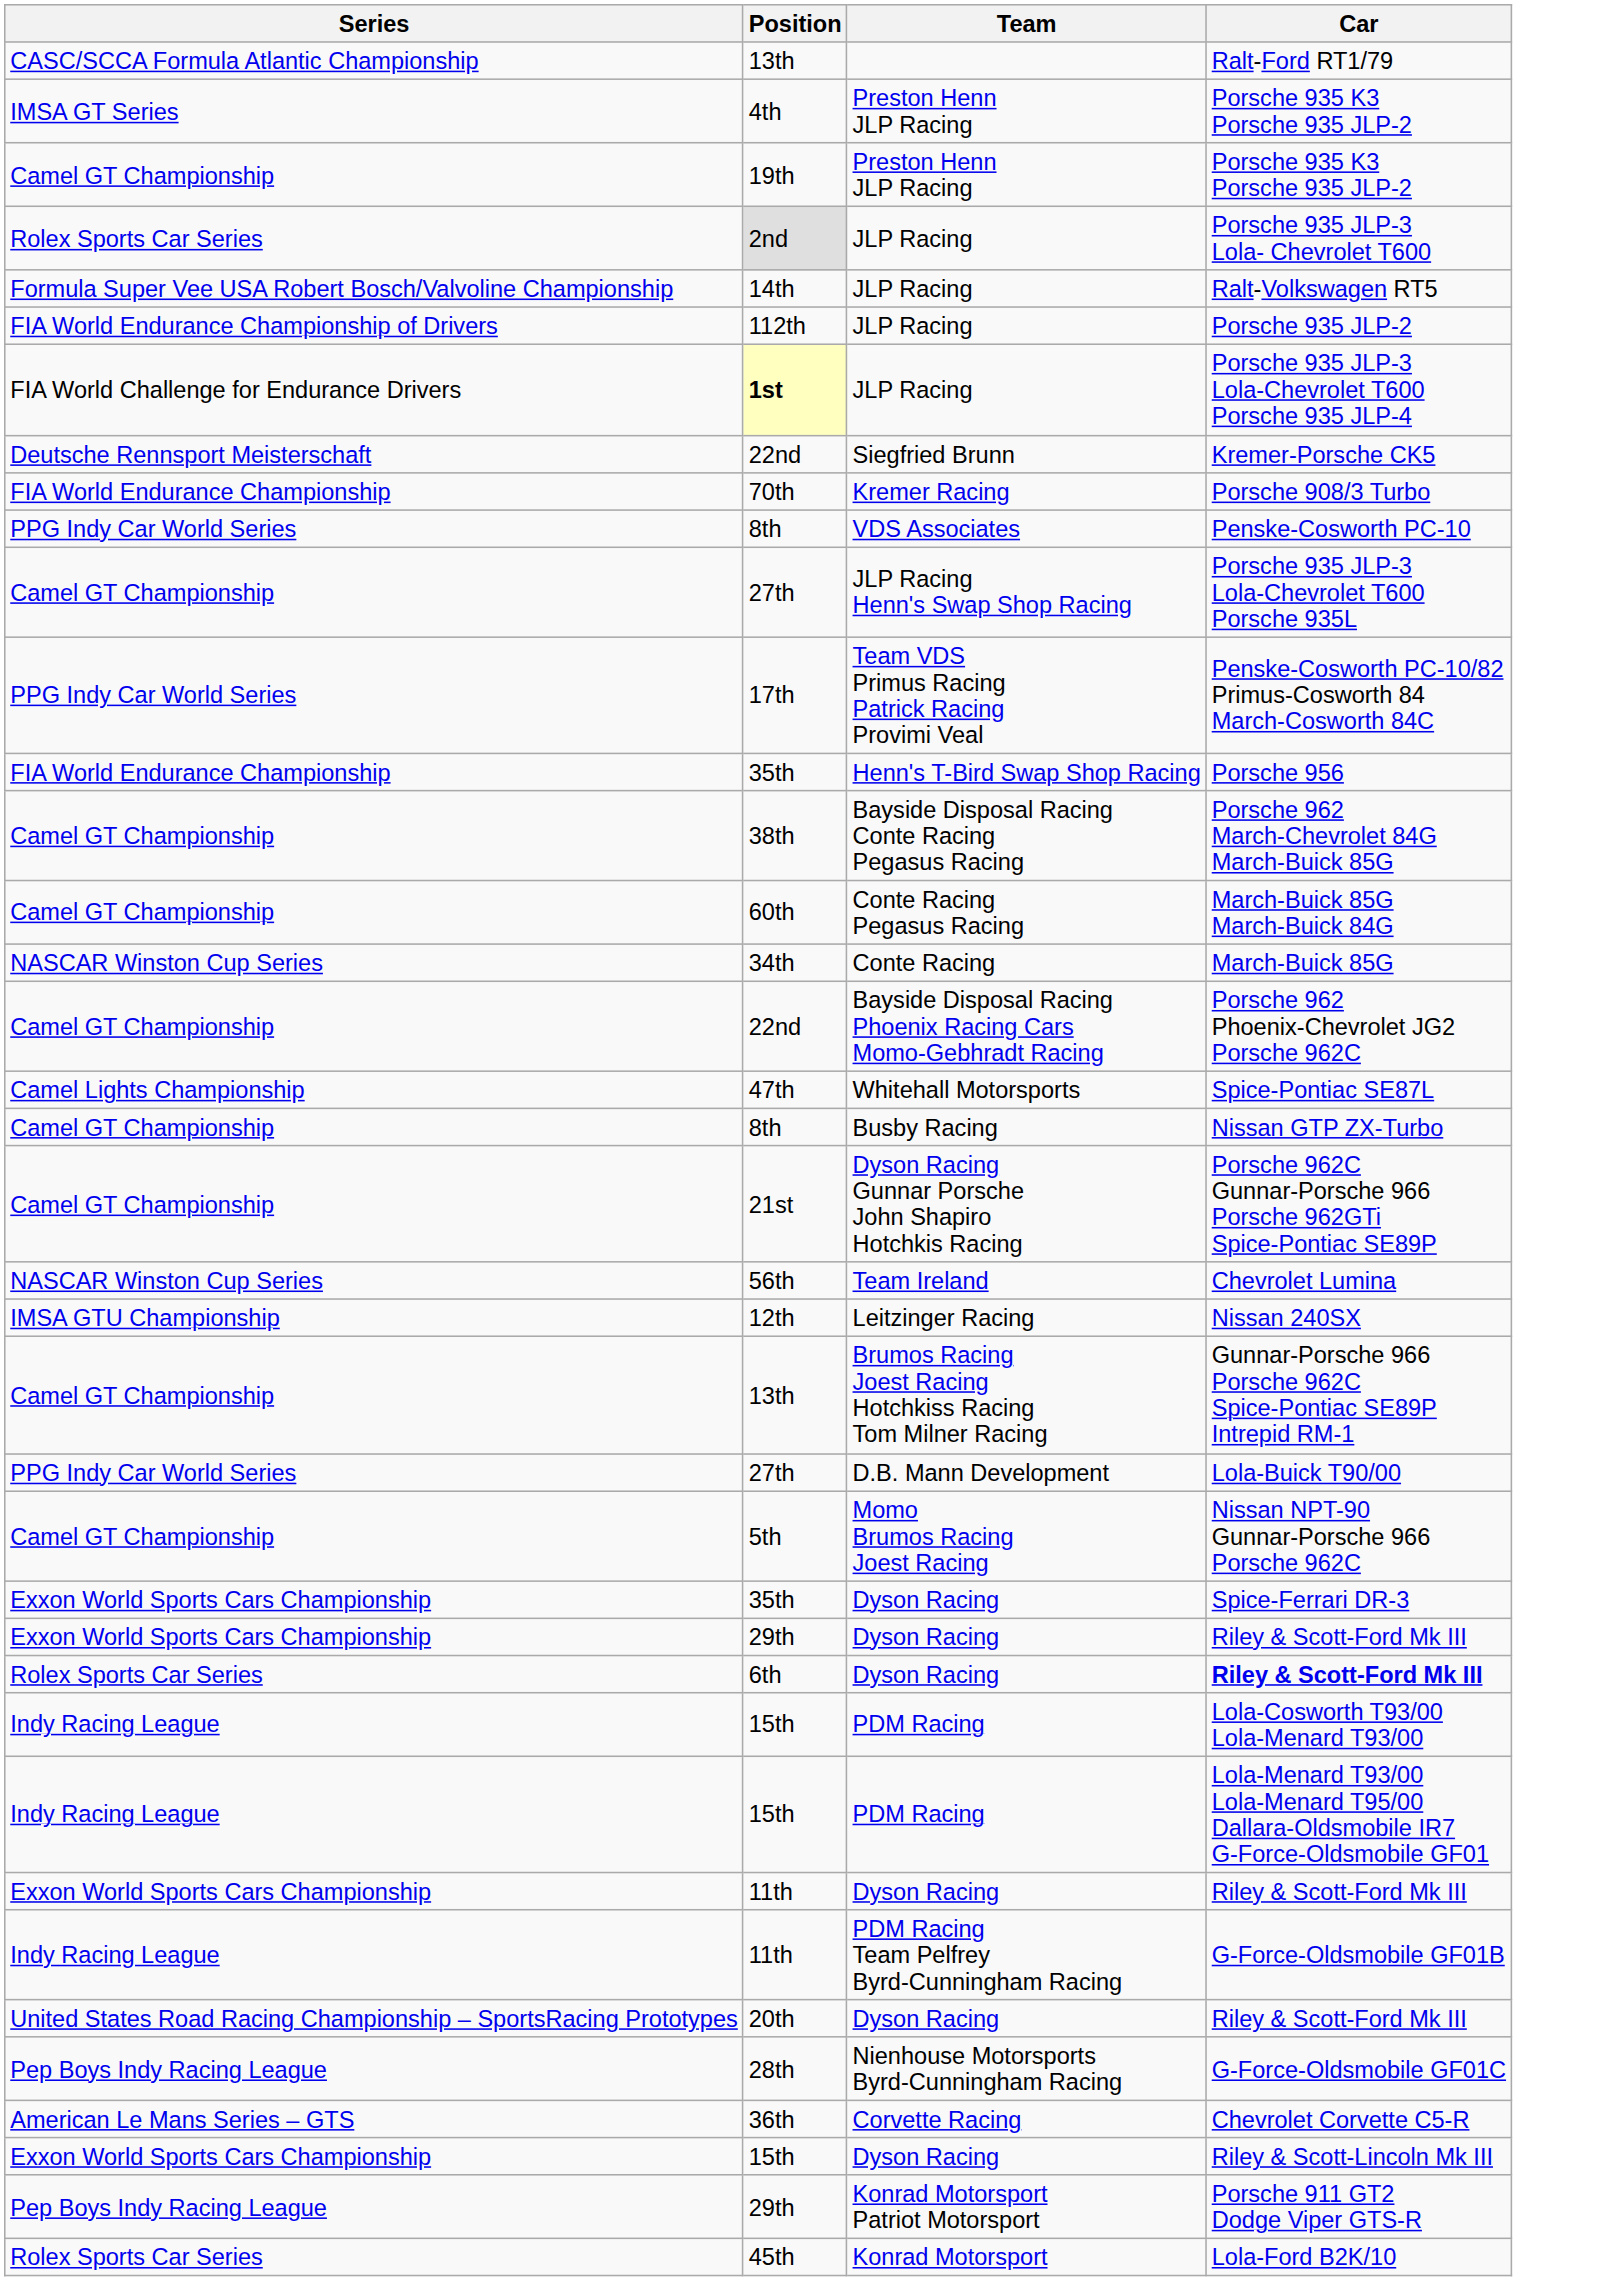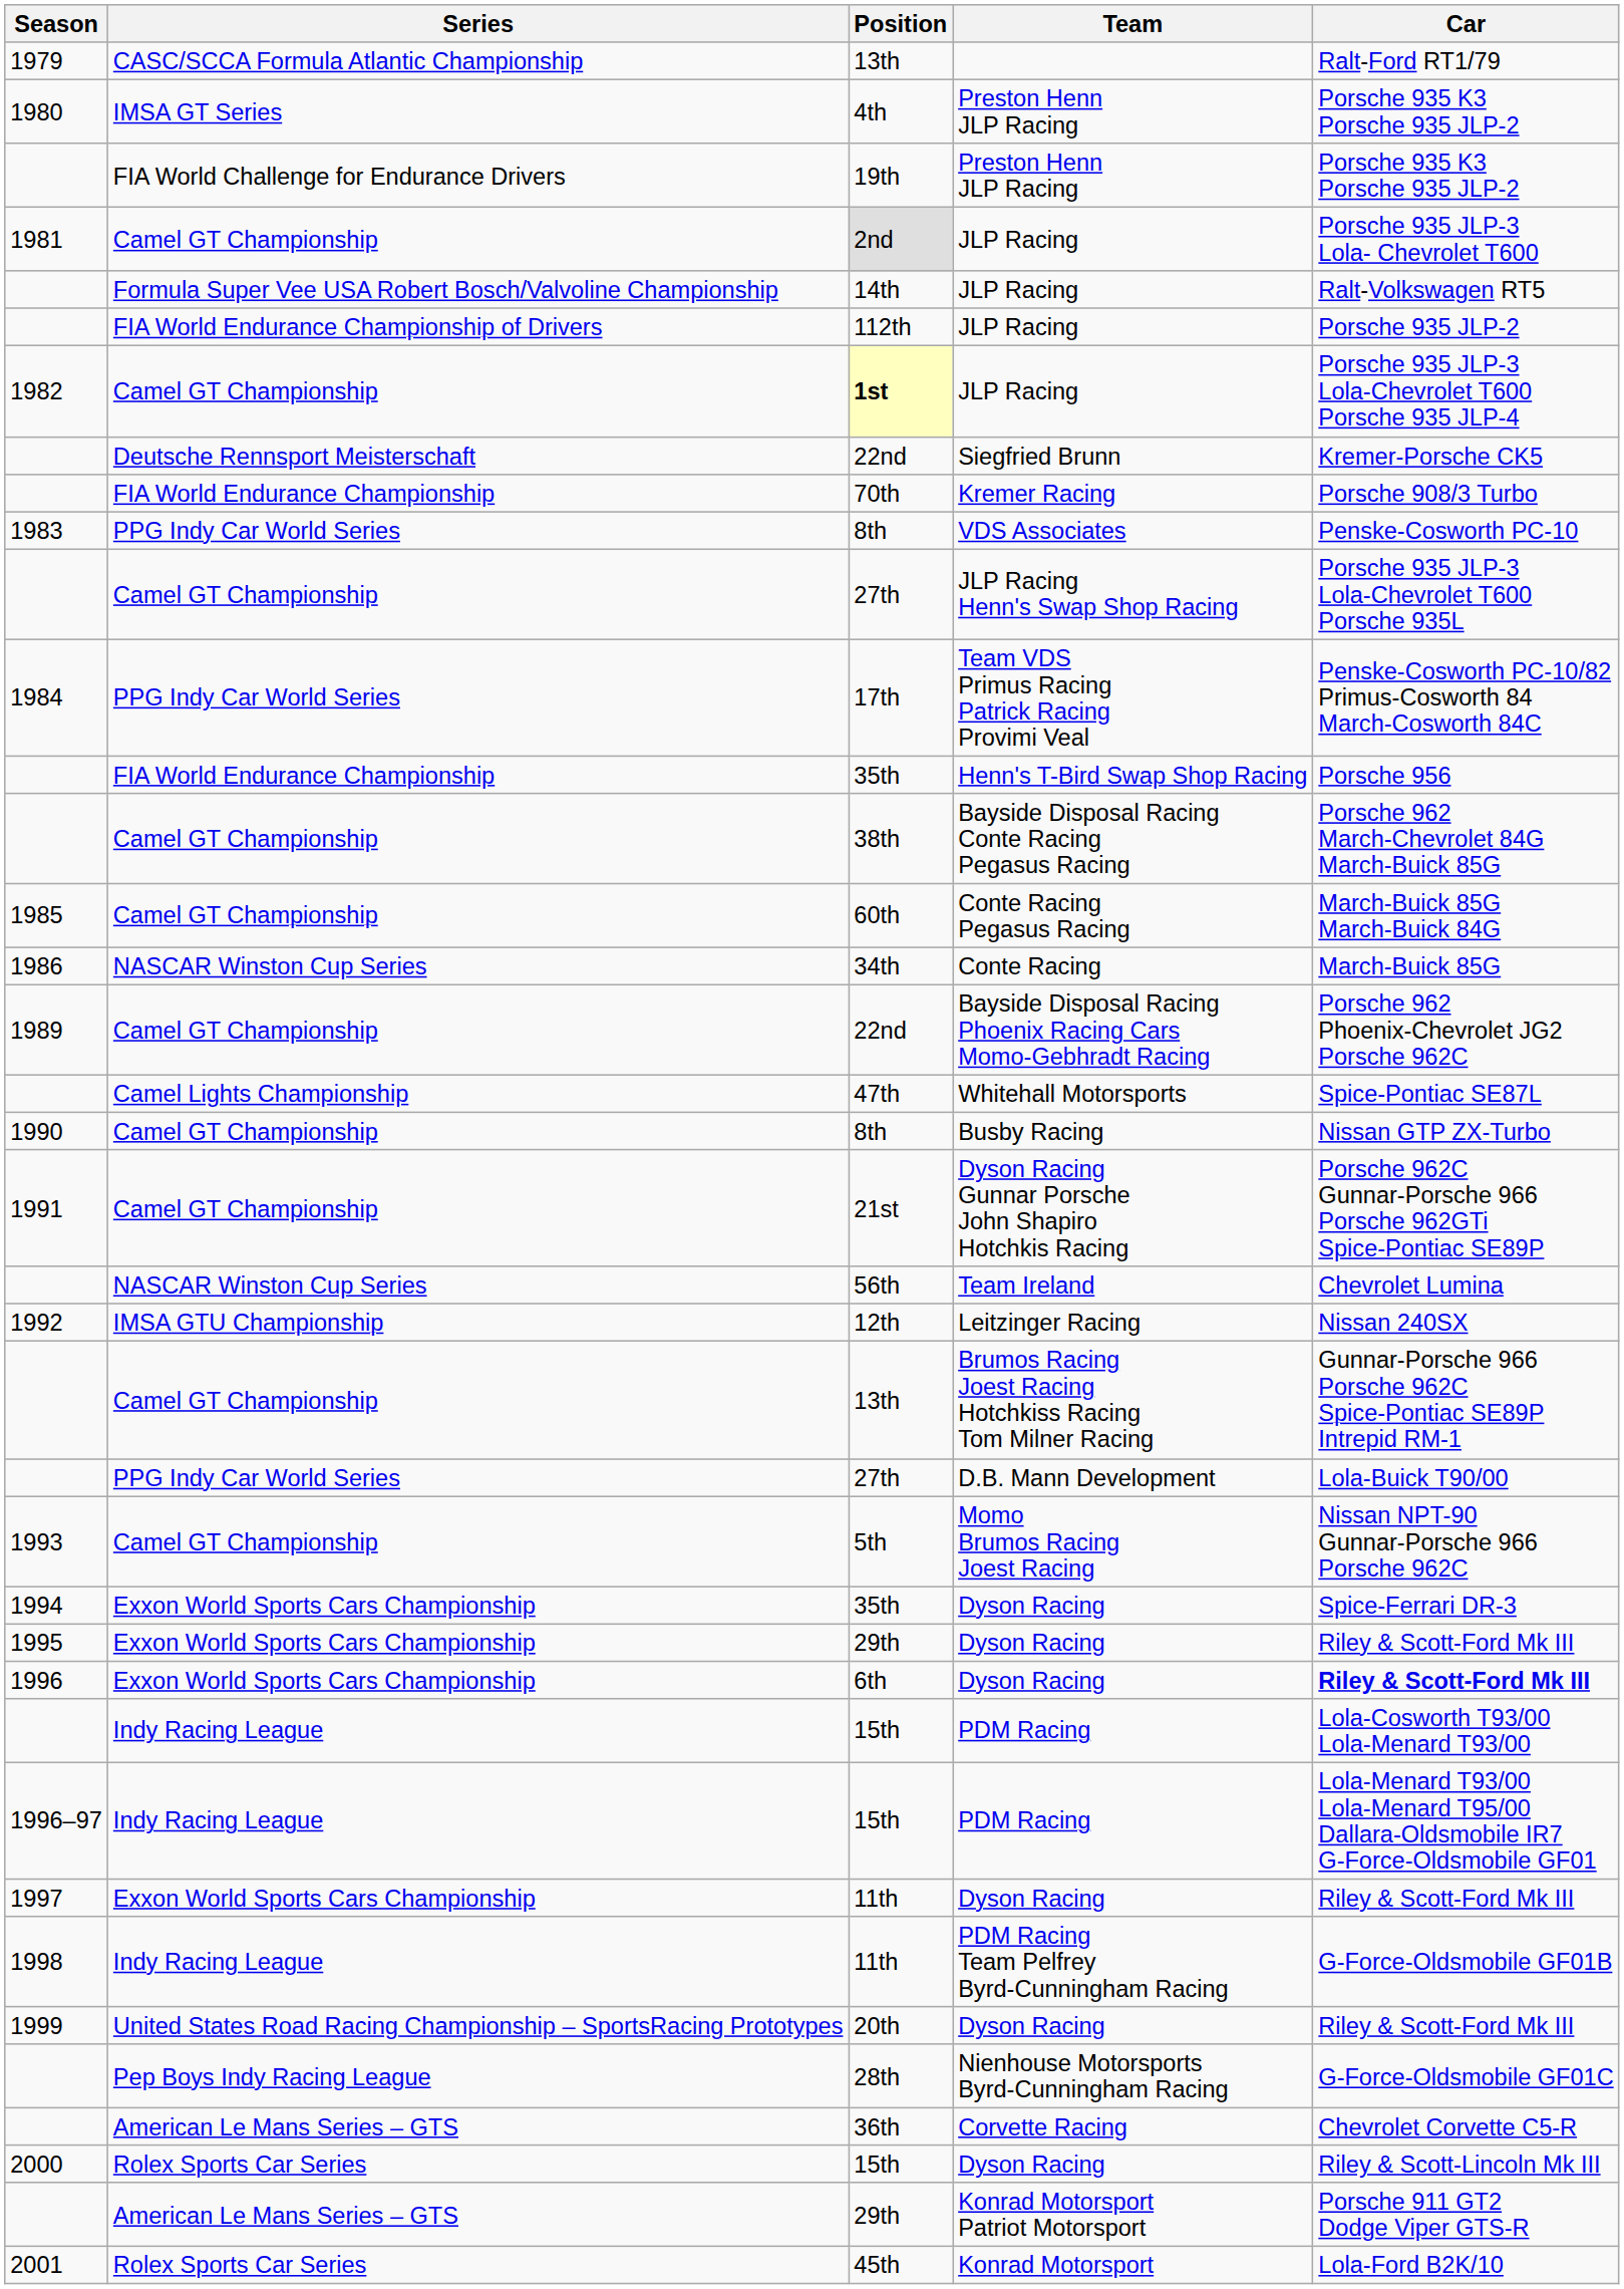+ column: Season | 1979 | 1980 | 1981 | 1982 | 1983 | 1984 | 1985 | 1986 | 1989 | 1990 | 1991 | 1992 | 1993 | 1994 | 1995 | 1996 | 1996–97 | 1997 | 1998 | 1999 | 2000 | 2001
19th | Series: Camel GT Championship -> FIA World Challenge for Endurance Drivers
2nd | Series: Rolex Sports Car Series -> Camel GT Championship
1st | Series: FIA World Challenge for Endurance Drivers -> Camel GT Championship
6th | Series: Rolex Sports Car Series -> Exxon World Sports Cars Championship
15th / Dyson Racing | Series: Exxon World Sports Cars Championship -> Rolex Sports Car Series
29th / Konrad Motorsport Patriot Motorsport | Series: Pep Boys Indy Racing League -> American Le Mans Series – GTS
